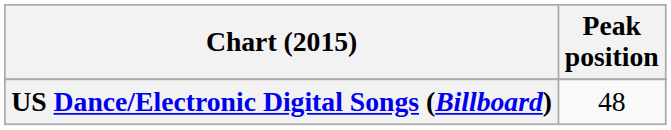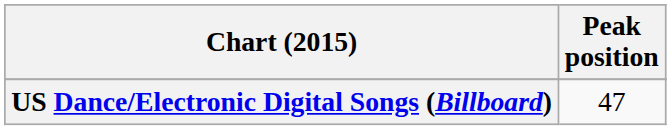US Dance/Electronic Digital Songs (Billboard) | Peak position: 48 -> 47
